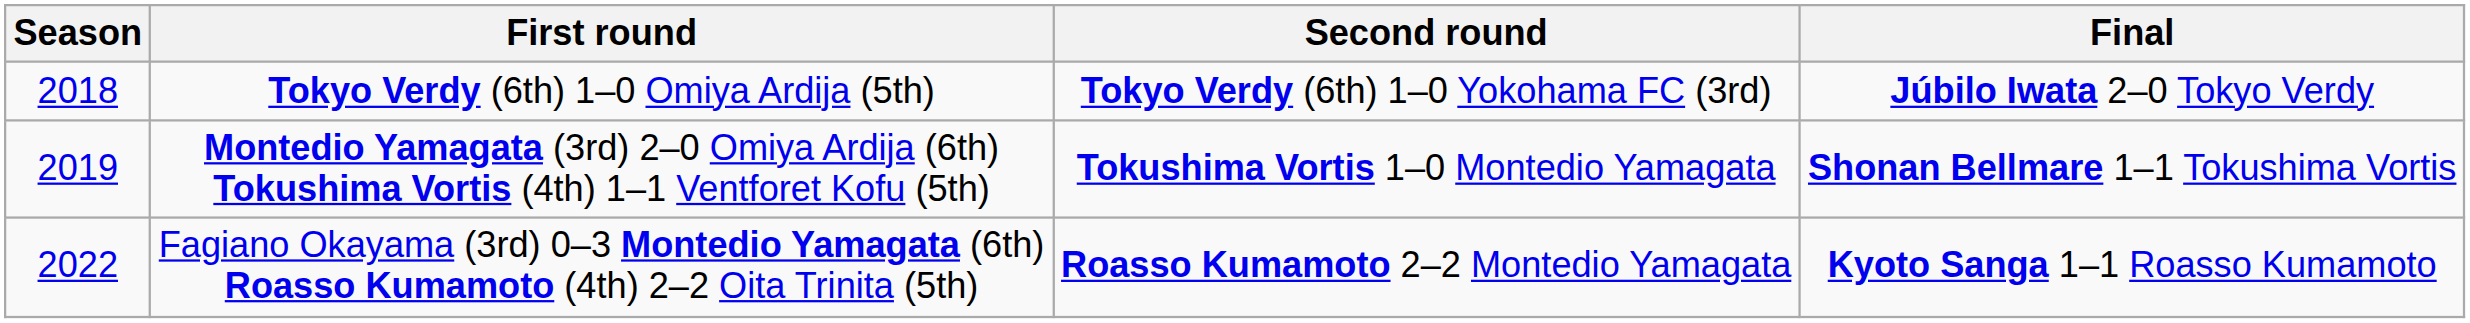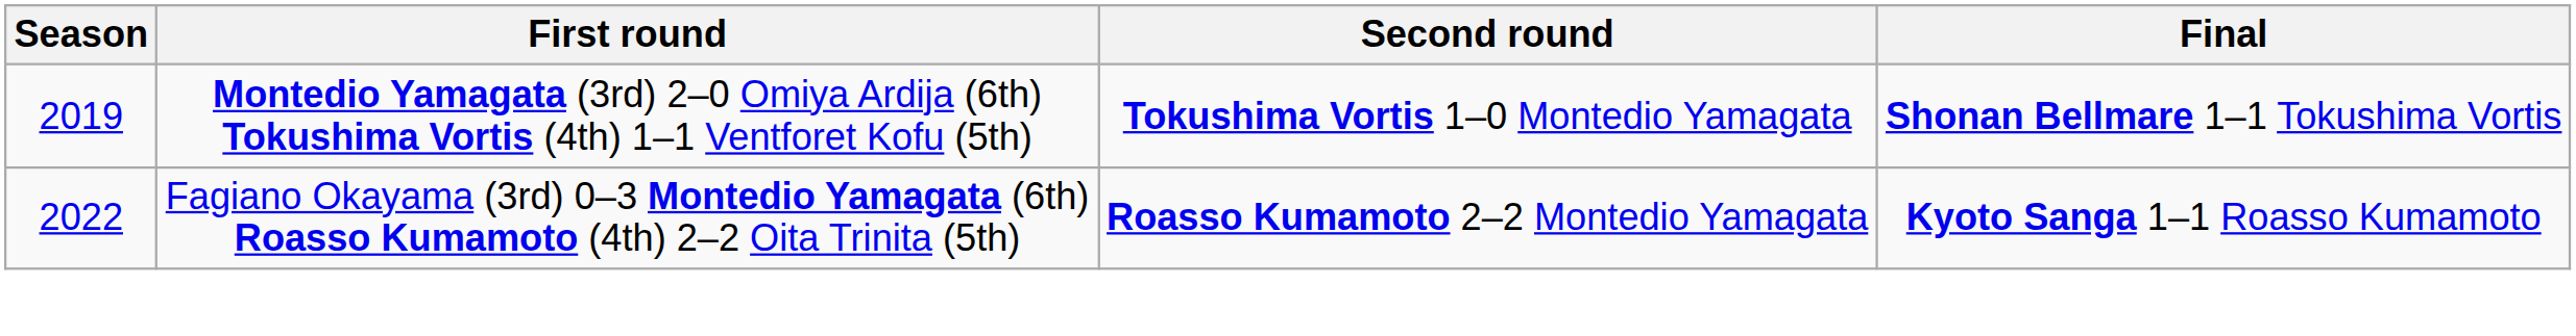- row: 2018 | Tokyo Verdy (6th) 1–0 Omiya Ardija (5th) | Tokyo Verdy (6th) 1–0 Yokohama FC (3rd) | Júbilo Iwata 2–0 Tokyo Verdy
